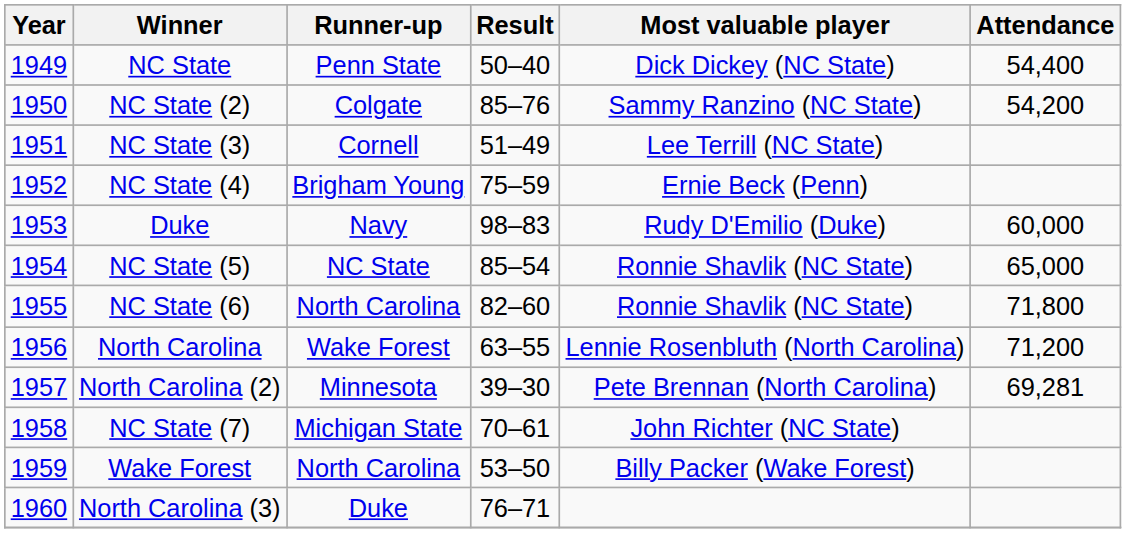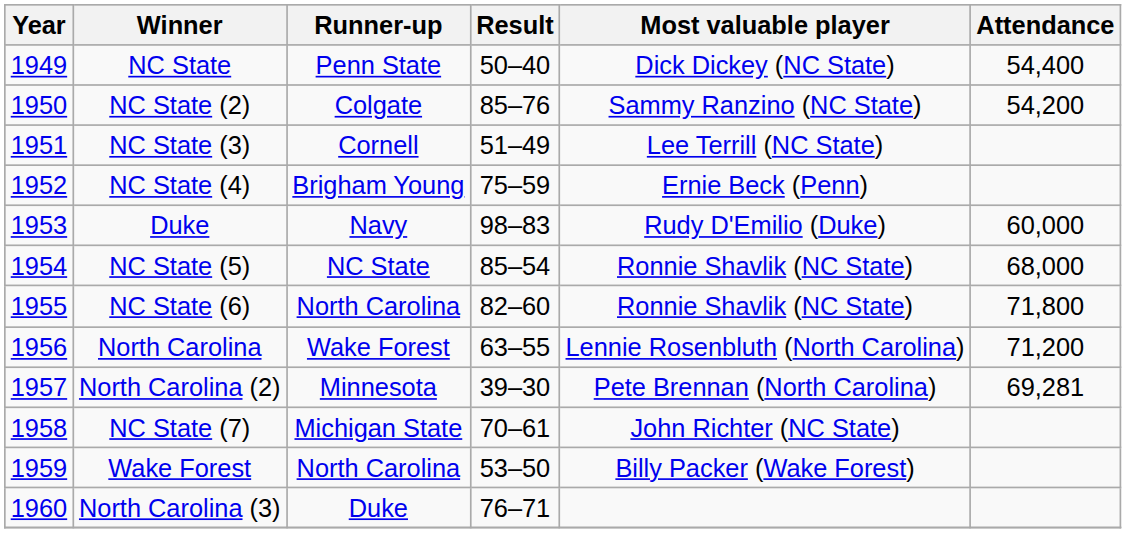NC State (5) | Attendance: 65,000 -> 68,000
